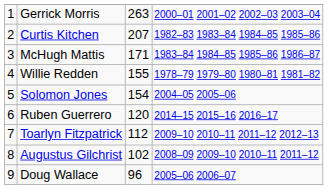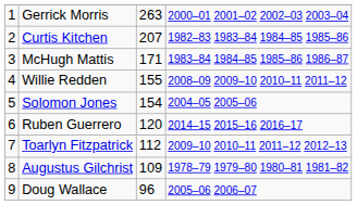Willie Redden | column 4: 1978–79 1979–80 1980–81 1981–82 -> 2008–09 2009–10 2010–11 2011–12
Augustus Gilchrist | column 3: 102 -> 109
Augustus Gilchrist | column 4: 2008–09 2009–10 2010–11 2011–12 -> 1978–79 1979–80 1980–81 1981–82
